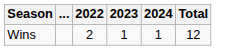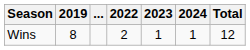+ column: 2019 | 8
